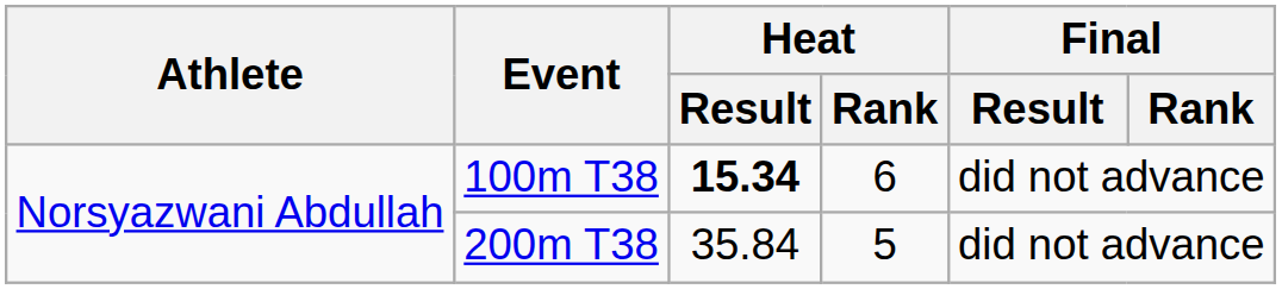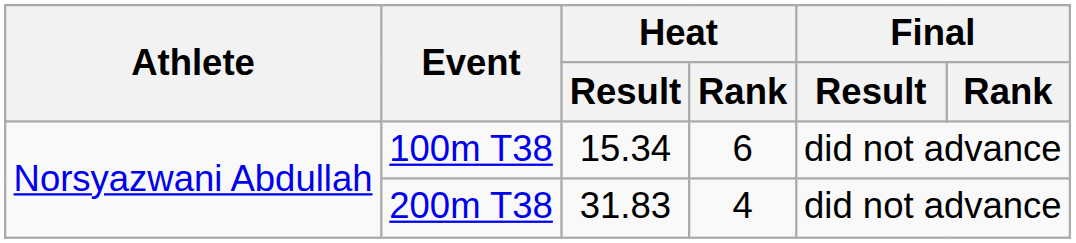100m T38 | Heat / Result: bold -> normal
200m T38 | Heat / Result: 35.84 -> 31.83
200m T38 | Heat / Rank: 5 -> 4
